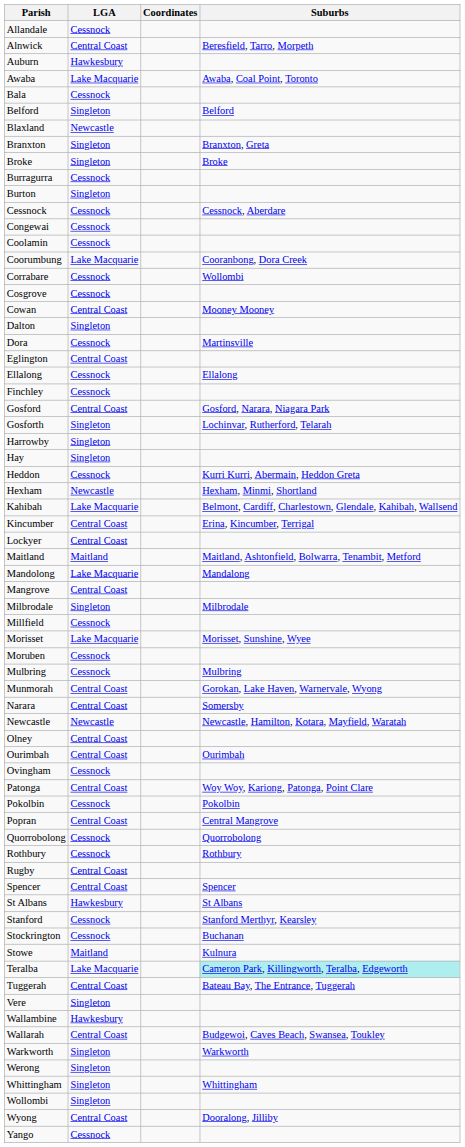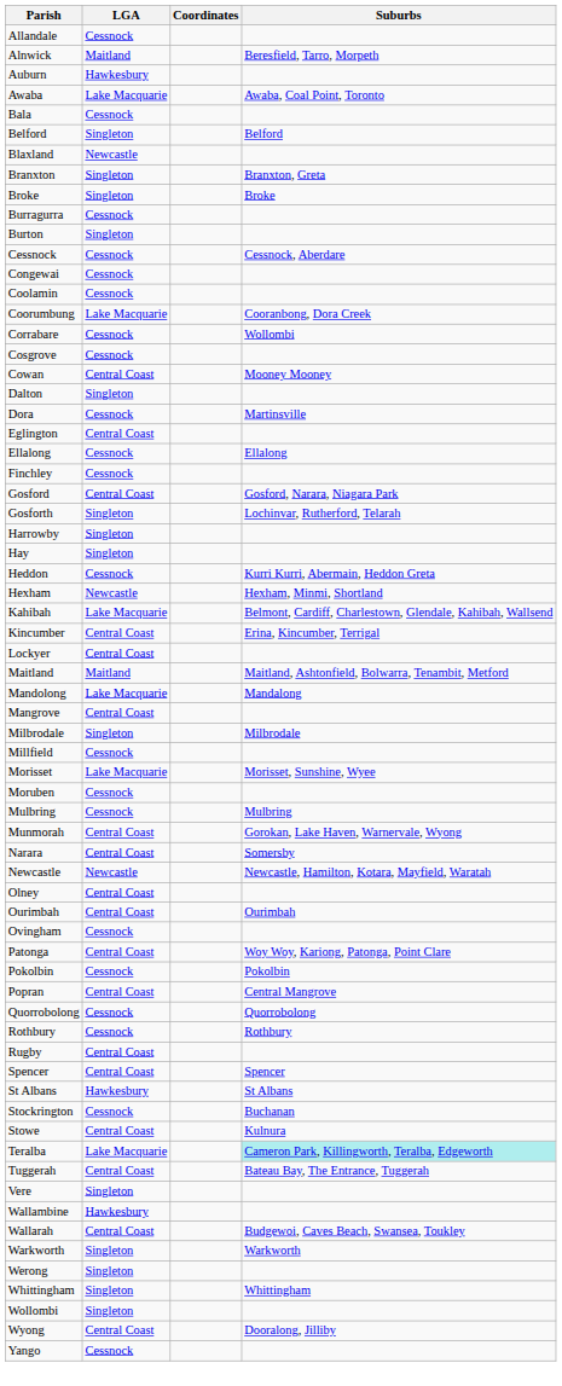Alnwick | LGA: Central Coast -> Maitland
- row: Stanford | Cessnock | Stanford Merthyr, Kearsley
Stowe | LGA: Maitland -> Central Coast
